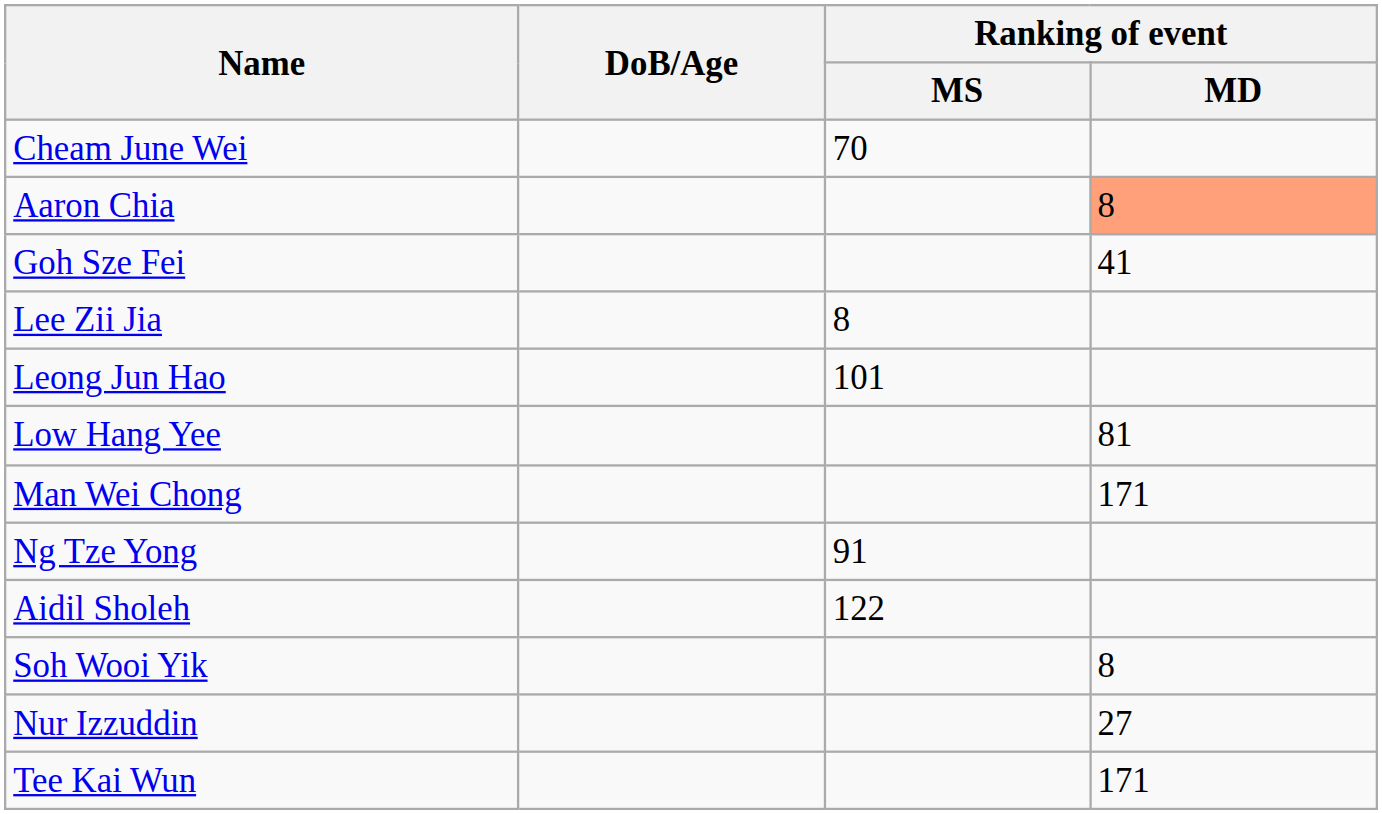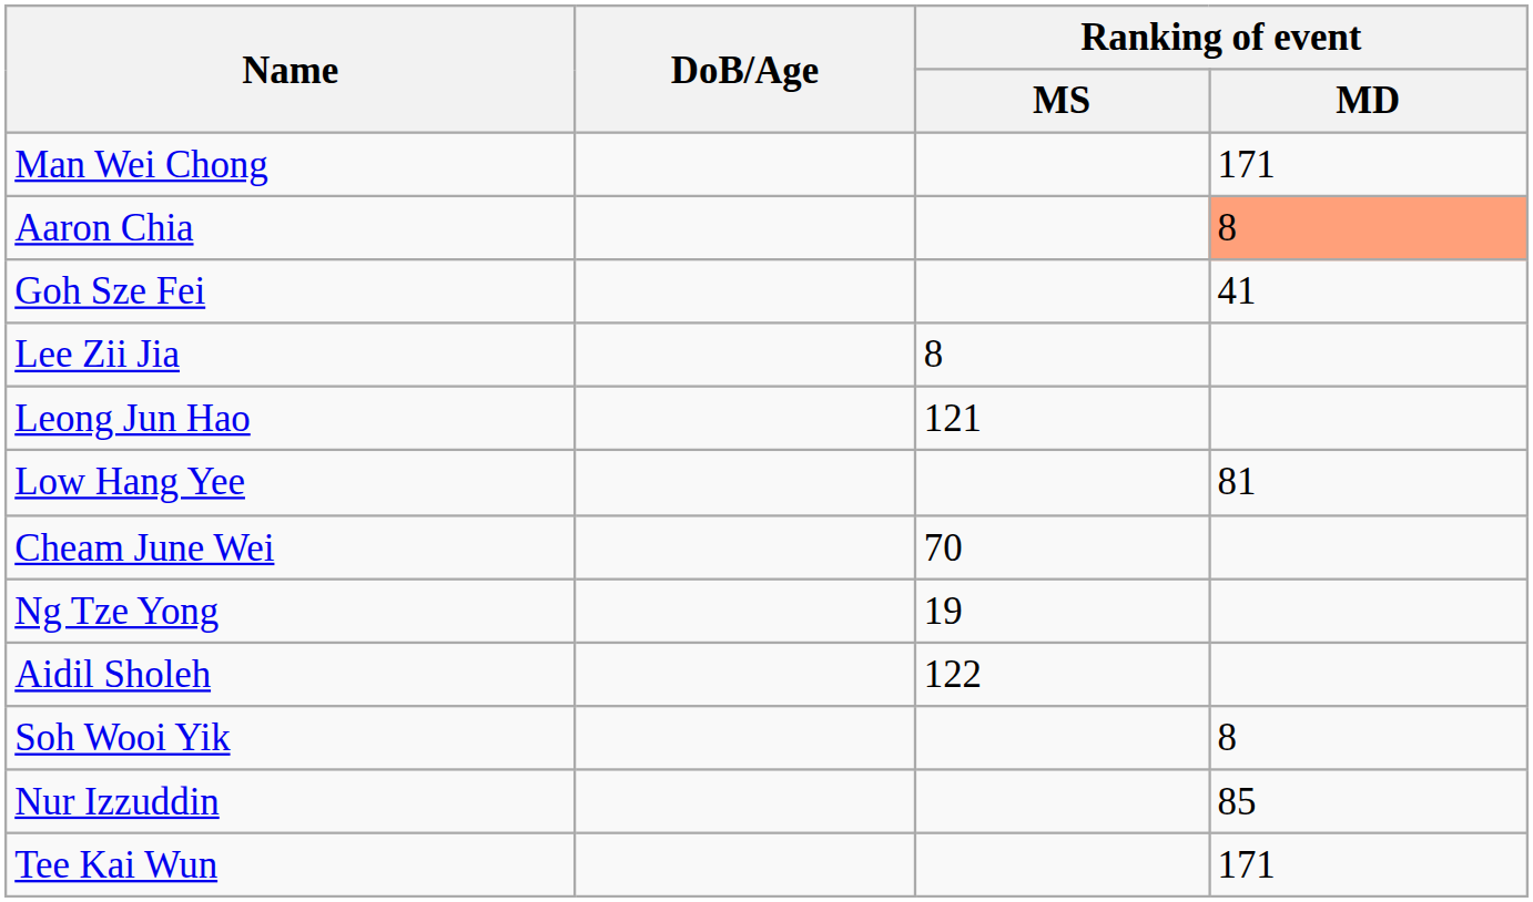rows swapped: Cheam June Wei <-> Man Wei Chong
Leong Jun Hao | Ranking of event / MS: 101 -> 121
Ng Tze Yong | Ranking of event / MS: 91 -> 19
Nur Izzuddin | Ranking of event / MD: 27 -> 85
